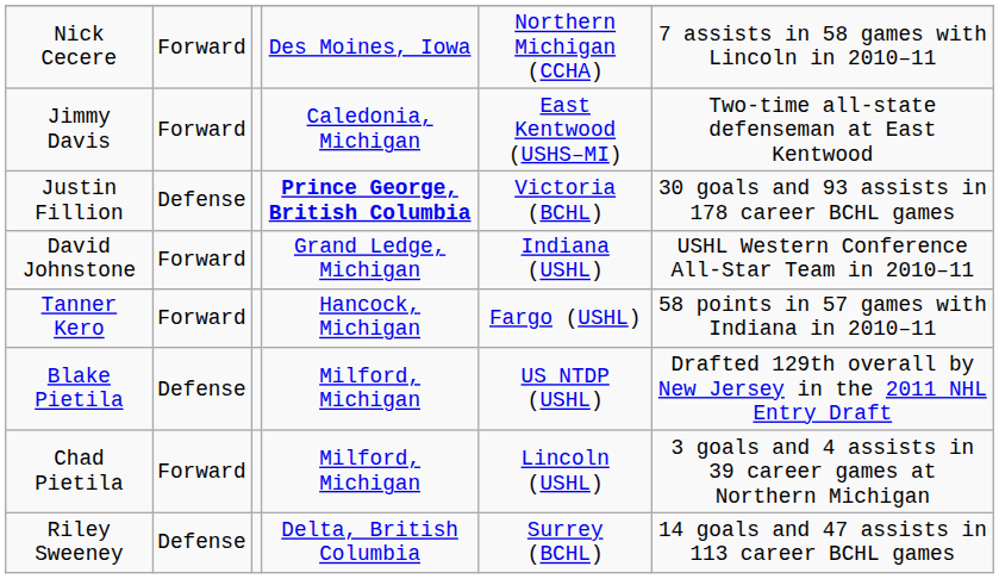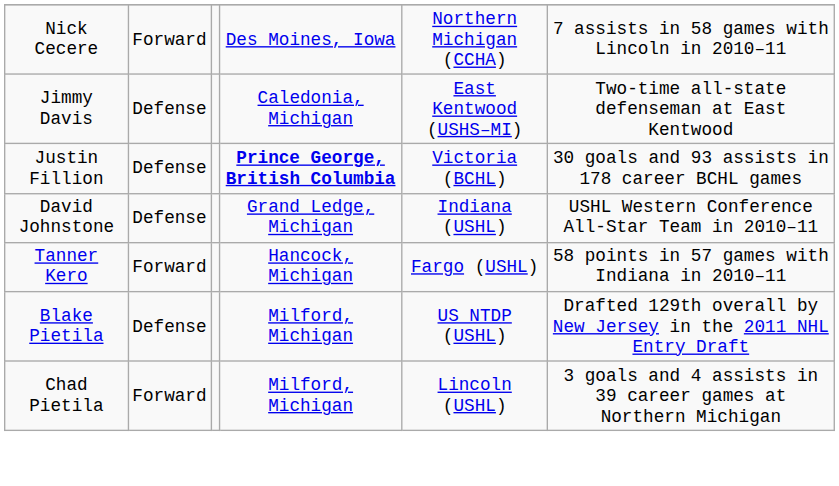Jimmy Davis | column 2: Forward -> Defense
David Johnstone | column 2: Forward -> Defense
- row: Riley Sweeney | Defense | Delta, British Columbia | Surrey (BCHL) | 14 goals and 47 assists in 113 career BCHL games
